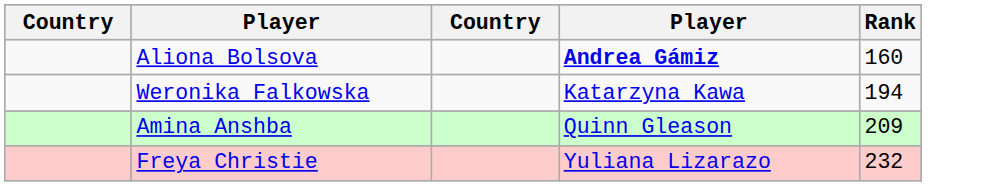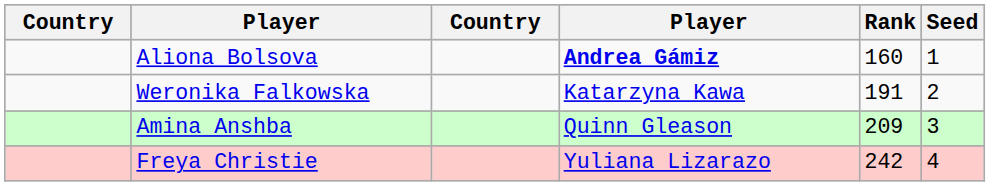+ column: Seed | 1 | 2 | 3 | 4
Weronika Falkowska | Rank: 194 -> 191
Freya Christie | Rank: 232 -> 242
